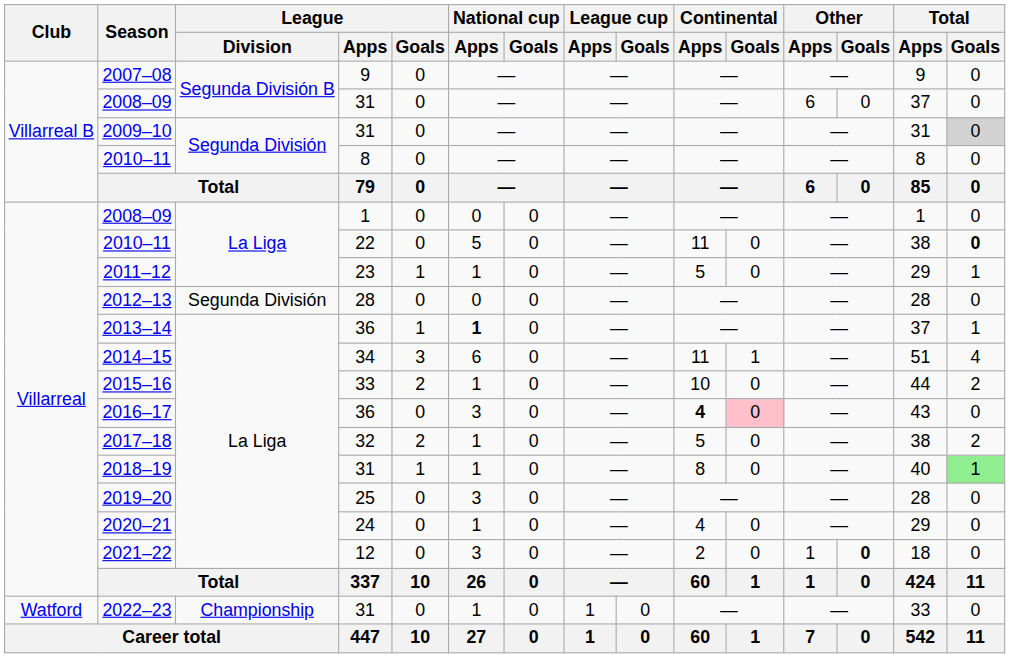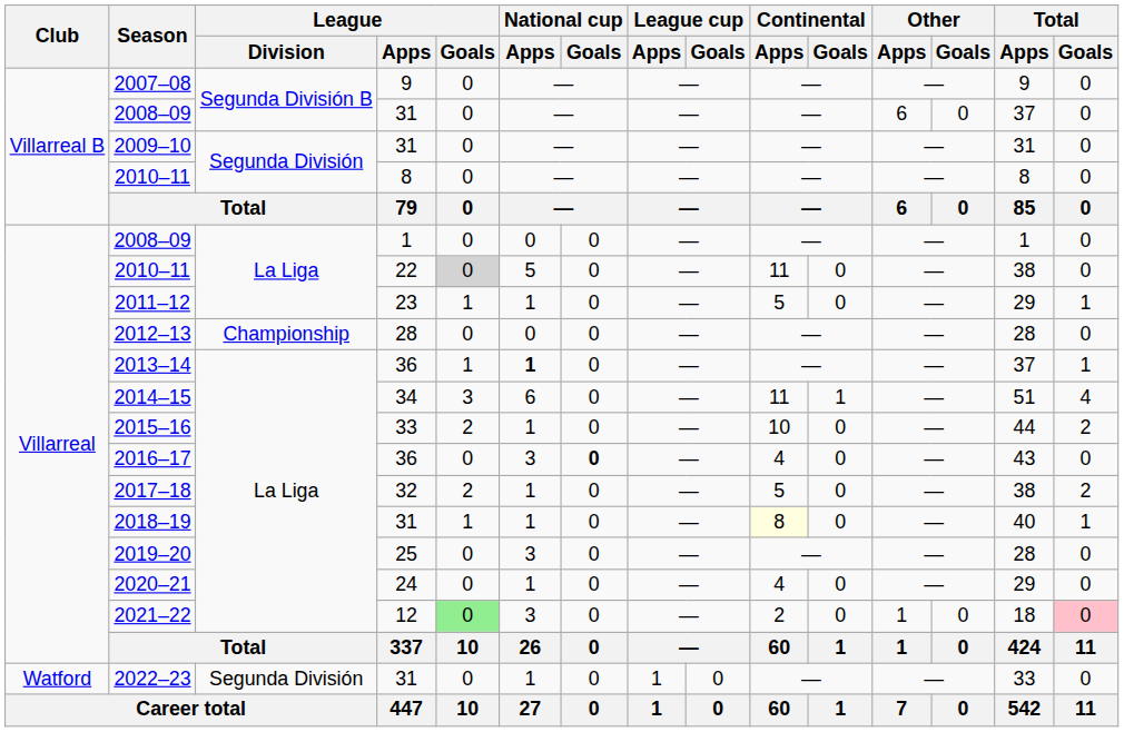2009–10 | Total / Goals: lightgrey background -> no background
2010–11 / 22 | League / Goals: no background -> lightgrey background
2010–11 / 22 | Total / Goals: bold -> normal
2012–13 | League / Division: Segunda División -> Championship
2016–17 | National cup / Goals: normal -> bold
2016–17 | Continental / Apps: bold -> normal
2016–17 | Continental / Goals: pink background -> no background
2018–19 | Continental / Apps: no background -> lightyellow background
2018–19 | Total / Goals: lightgreen background -> no background
2021–22 | League / Goals: no background -> lightgreen background
2021–22 | Other / Goals: bold -> normal
2021–22 | Total / Goals: no background -> pink background
2022–23 | League / Division: Championship -> Segunda División
